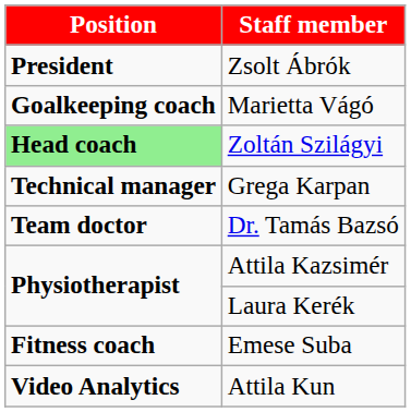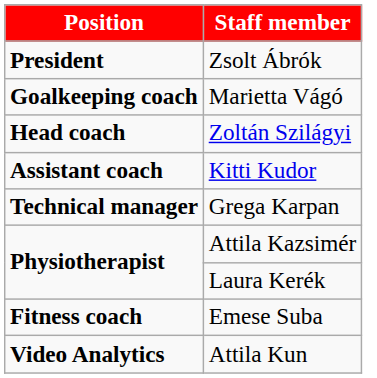Zoltán Szilágyi | Position: lightgreen background -> no background
+ row: Assistant coach | Kitti Kudor
- row: Team doctor | Dr. Tamás Bazsó
